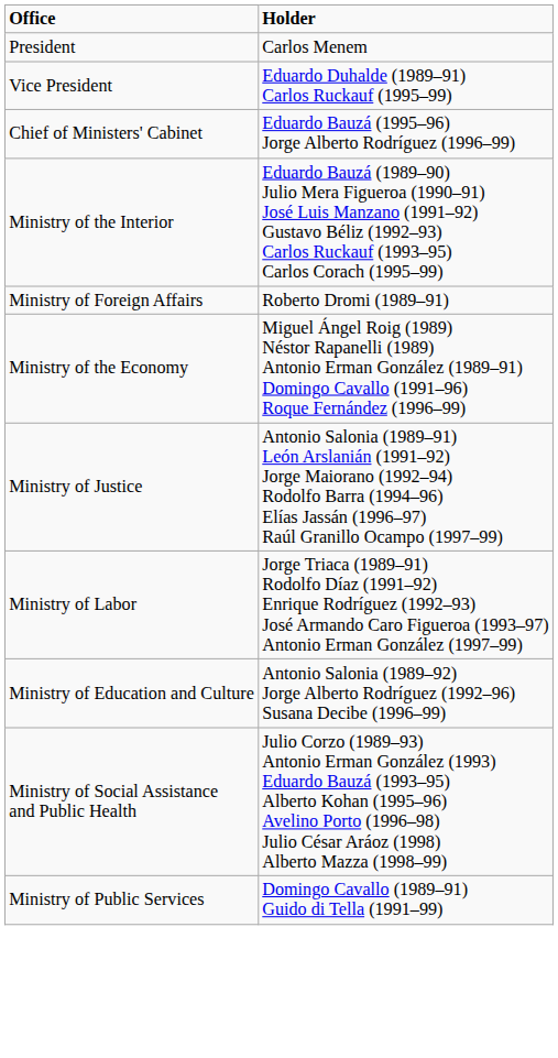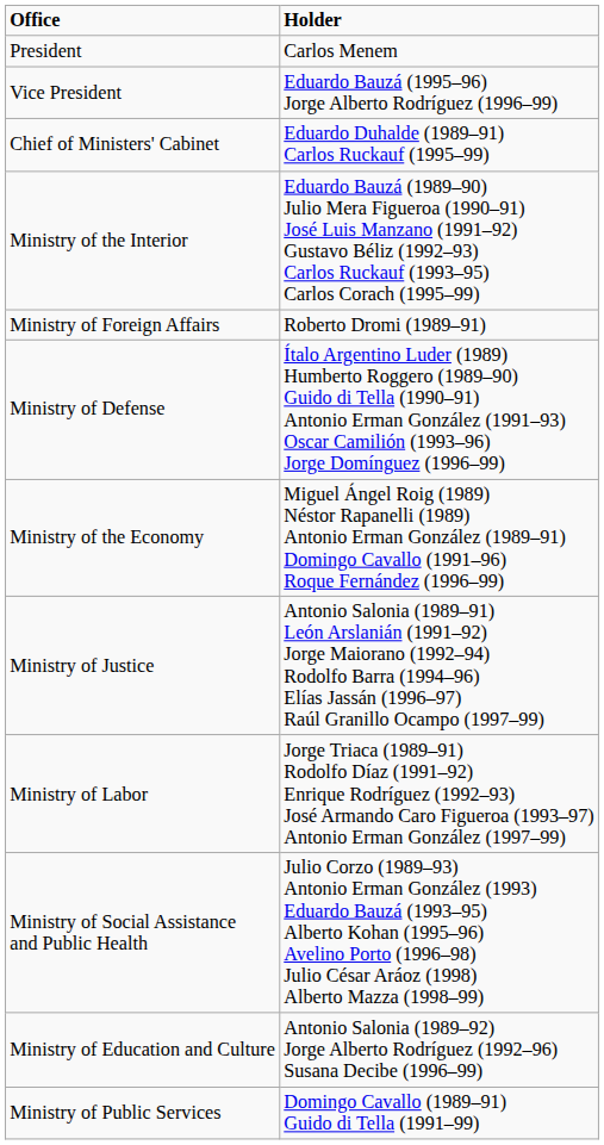Vice President | Holder: Eduardo Duhalde (1989–91) Carlos Ruckauf (1995–99) -> Eduardo Bauzá (1995–96) Jorge Alberto Rodríguez (1996–99)
Chief of Ministers' Cabinet | Holder: Eduardo Bauzá (1995–96) Jorge Alberto Rodríguez (1996–99) -> Eduardo Duhalde (1989–91) Carlos Ruckauf (1995–99)
+ row: Ministry of Defense | Ítalo Argentino Luder (1989) Humberto Roggero (1989–90) Guido di Tella (1990–91) Antonio Erman González (1991–93) Oscar Camilión (1993–96) Jorge Domínguez (1996–99)
rows swapped: Ministry of Social Assistance and Public Health <-> Ministry of Education and Culture
